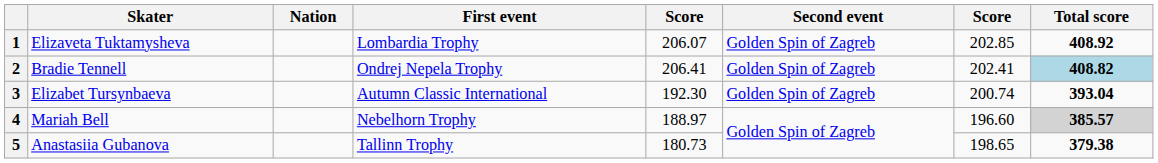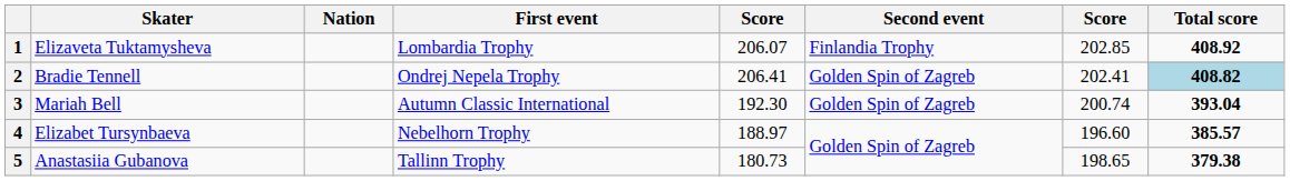1 | Second event: Golden Spin of Zagreb -> Finlandia Trophy
3 | Skater: Elizabet Tursynbaeva -> Mariah Bell
4 | Skater: Mariah Bell -> Elizabet Tursynbaeva
4 | Total score: lightgrey background -> no background
